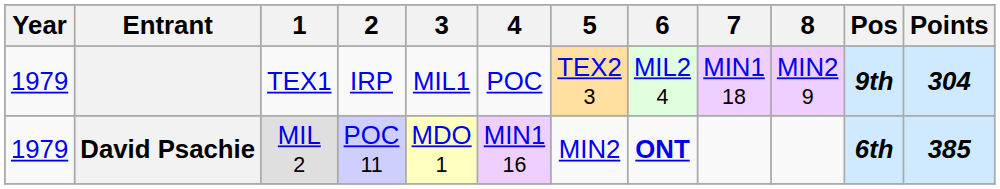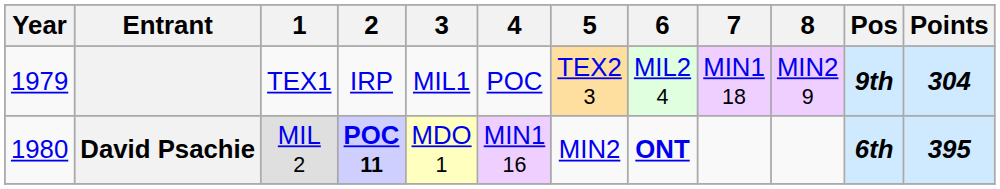David Psachie | Year: 1979 -> 1980
David Psachie | 2: normal -> bold
David Psachie | Points: 385 -> 395
